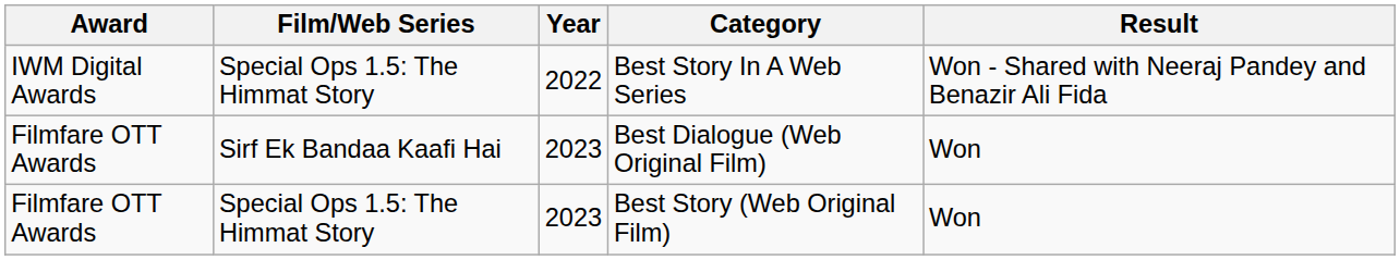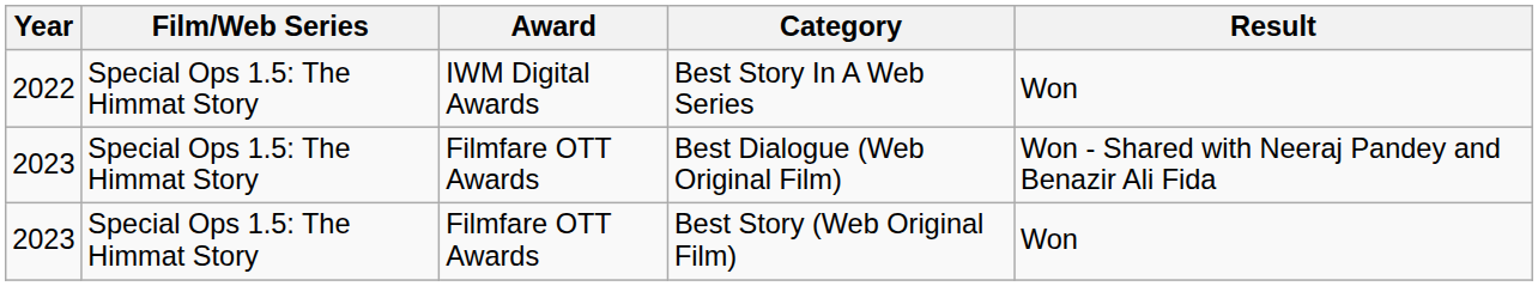columns swapped: Year <-> Award
Best Story In A Web Series | Result: Won - Shared with Neeraj Pandey and Benazir Ali Fida -> Won
Best Dialogue (Web Original Film) | Film/Web Series: Sirf Ek Bandaa Kaafi Hai -> Special Ops 1.5: The Himmat Story
Best Dialogue (Web Original Film) | Result: Won -> Won - Shared with Neeraj Pandey and Benazir Ali Fida
